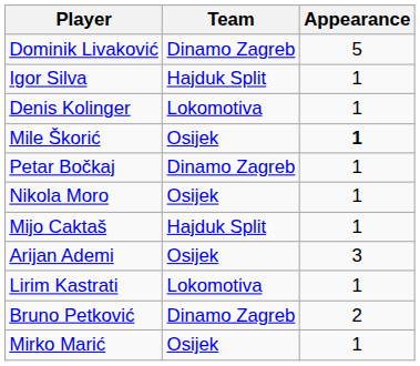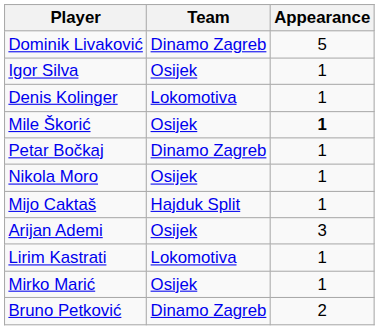Igor Silva | Team: Hajduk Split -> Osijek
rows swapped: Mirko Marić <-> Bruno Petković
